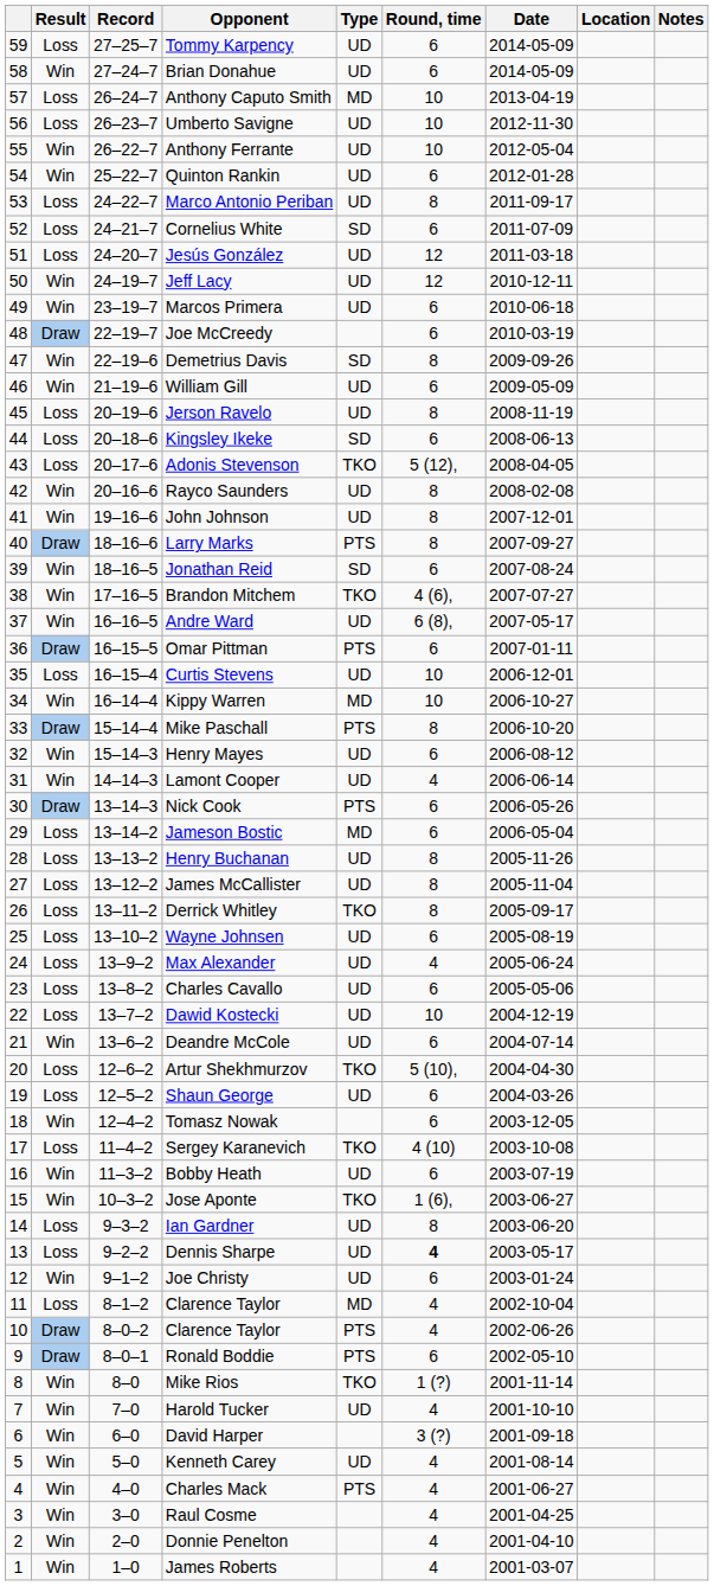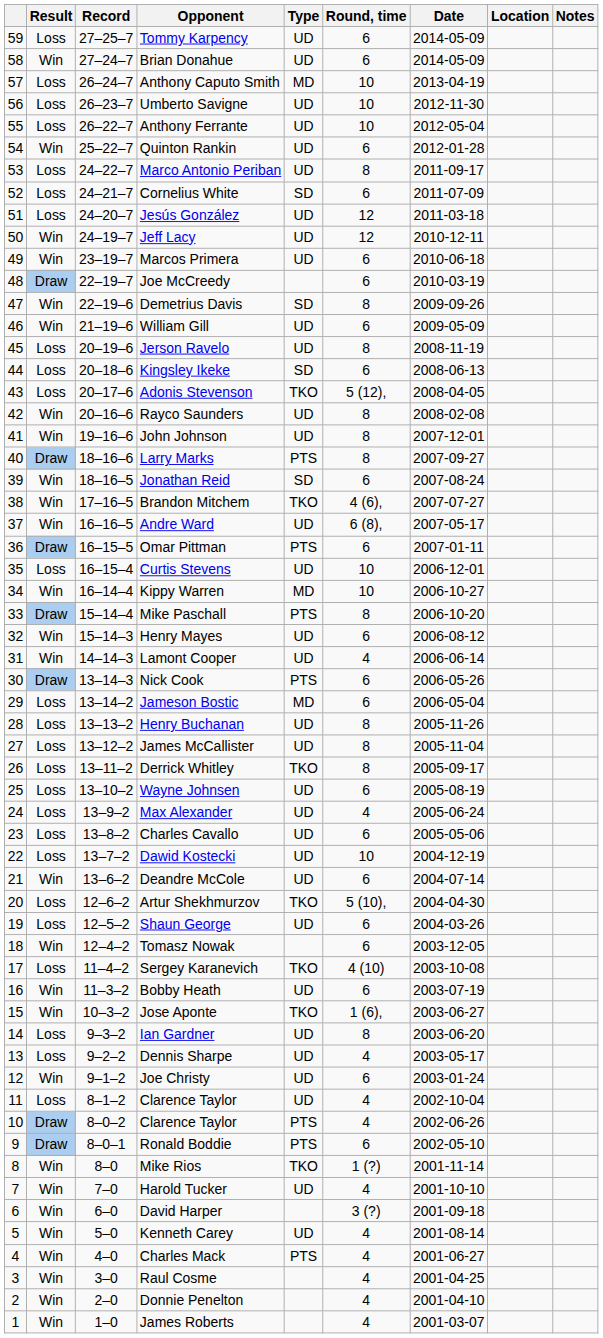Anthony Ferrante | Result: Win -> Loss
Dennis Sharpe | Round, time: bold -> normal
11 / Clarence Taylor | Type: MD -> UD
